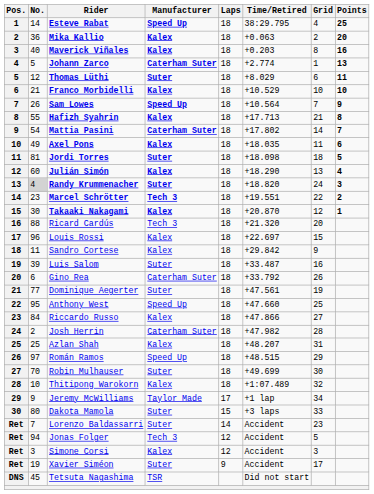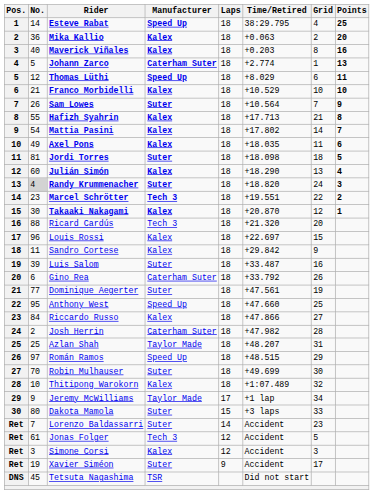Thomas Lüthi | Manufacturer: Suter -> Speed Up
Sam Lowes | Manufacturer: Speed Up -> Suter
Mattia Pasini | Manufacturer: Caterham Suter -> Kalex
Azlan Shah | Manufacturer: Kalex -> Taylor Made
Jonas Folger | No.: 94 -> 61
